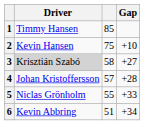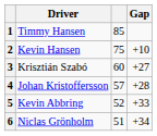3 | Driver: lightgrey background -> no background
3 | column 3: 58 -> 60
5 | Driver: Niclas Grönholm -> Kevin Abbring
5 | column 3: 55 -> 52
6 | Driver: Kevin Abbring -> Niclas Grönholm
